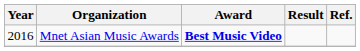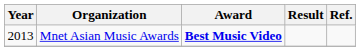Mnet Asian Music Awards | Year: 2016 -> 2013
